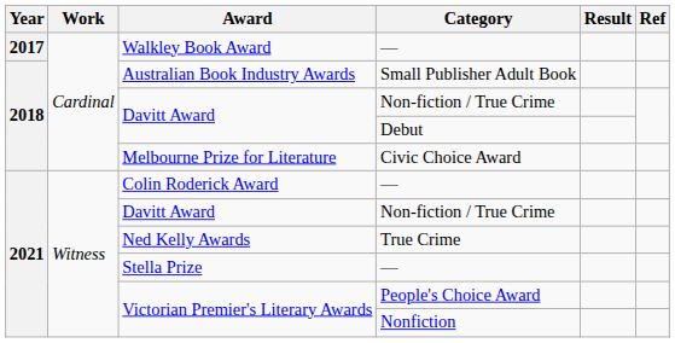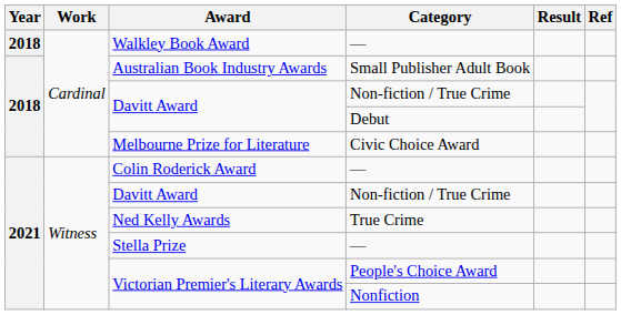Walkley Book Award | Year: 2017 -> 2018
